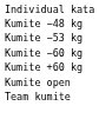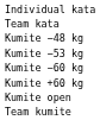+ row: Team kata
